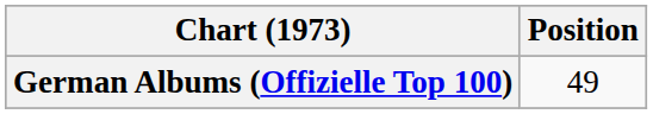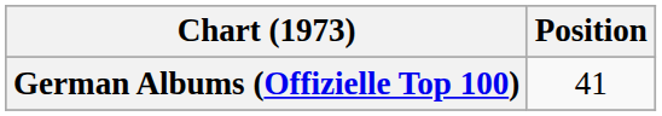German Albums (Offizielle Top 100) | Position: 49 -> 41
